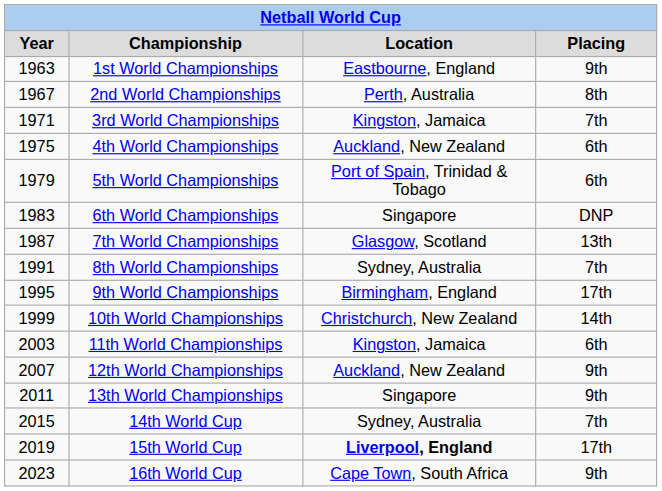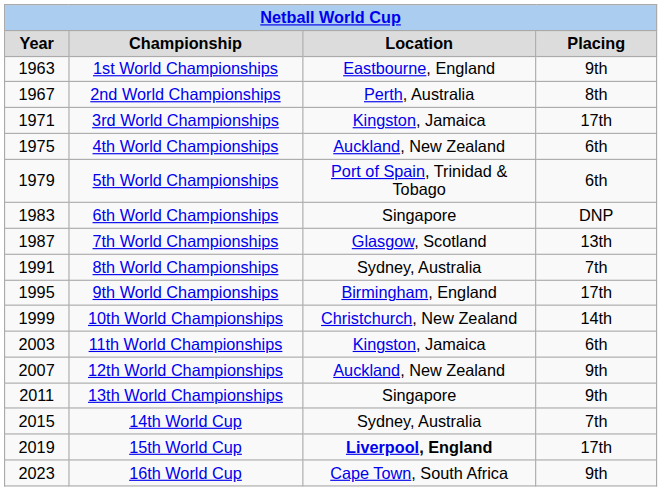3rd World Championships | Placing: 7th -> 17th
